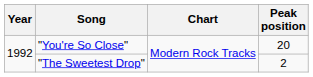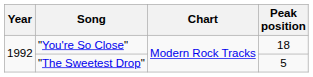"You're So Close" | Peak position: 20 -> 18
"The Sweetest Drop" | Peak position: 2 -> 5
